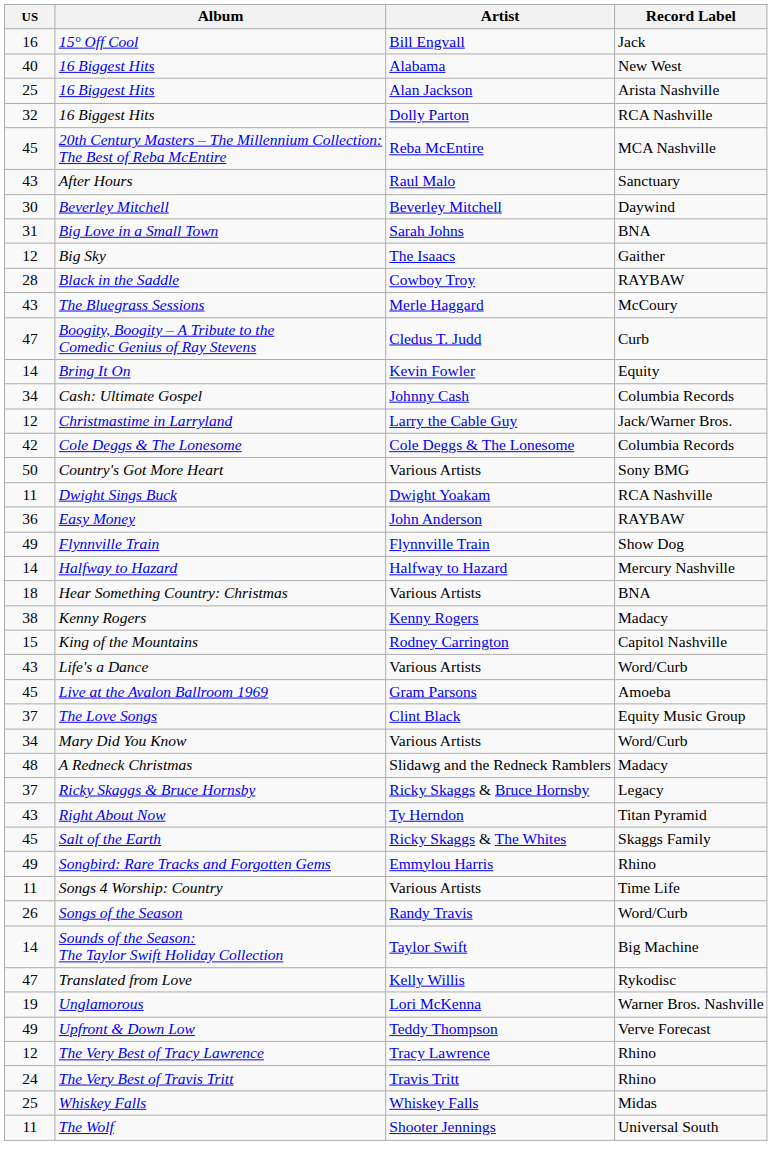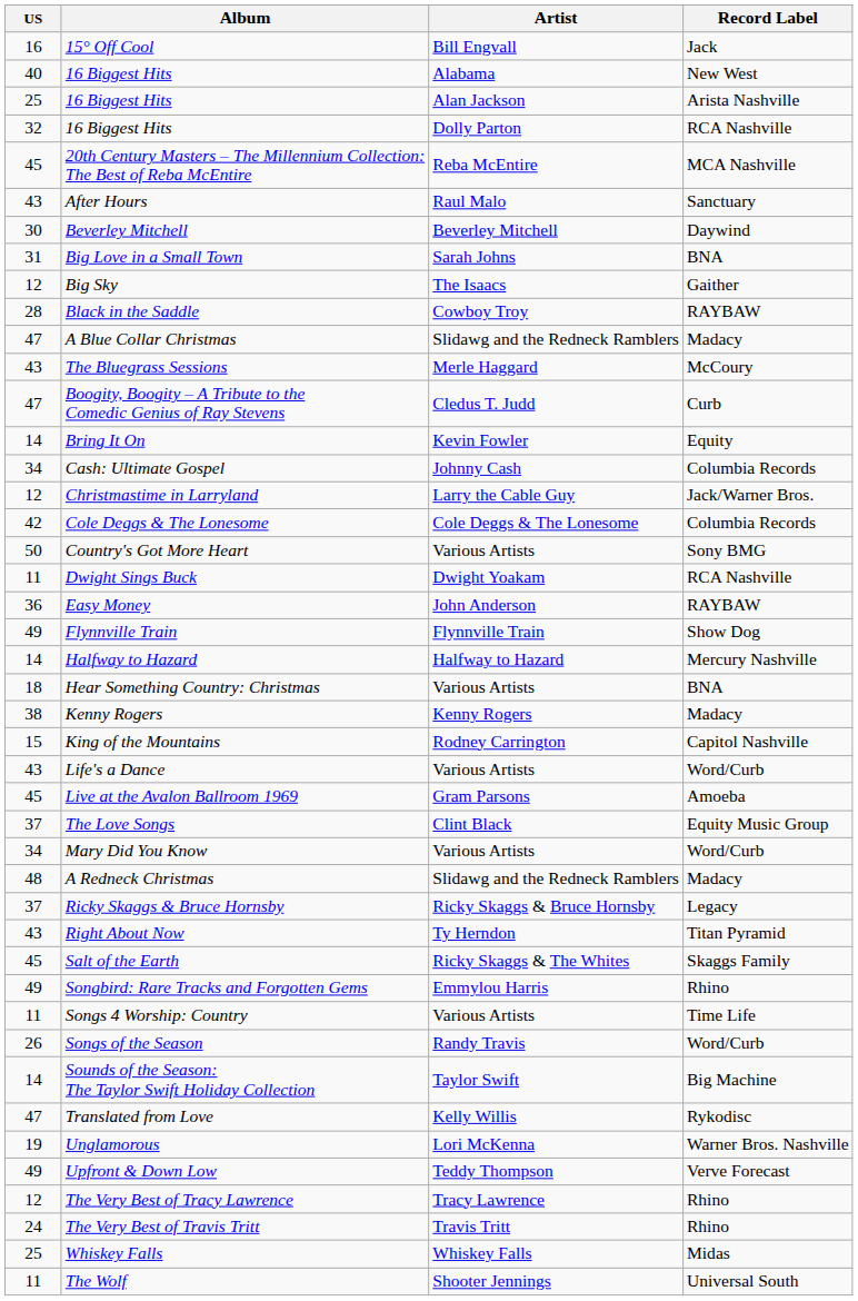+ row: 47 | A Blue Collar Christmas | Slidawg and the Redneck Ramblers | Madacy
